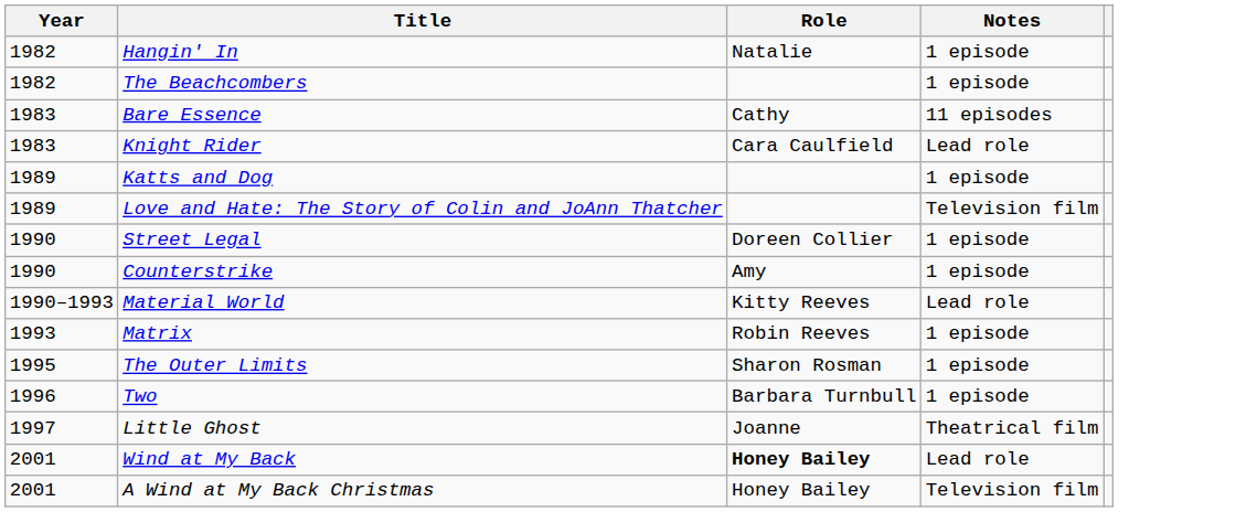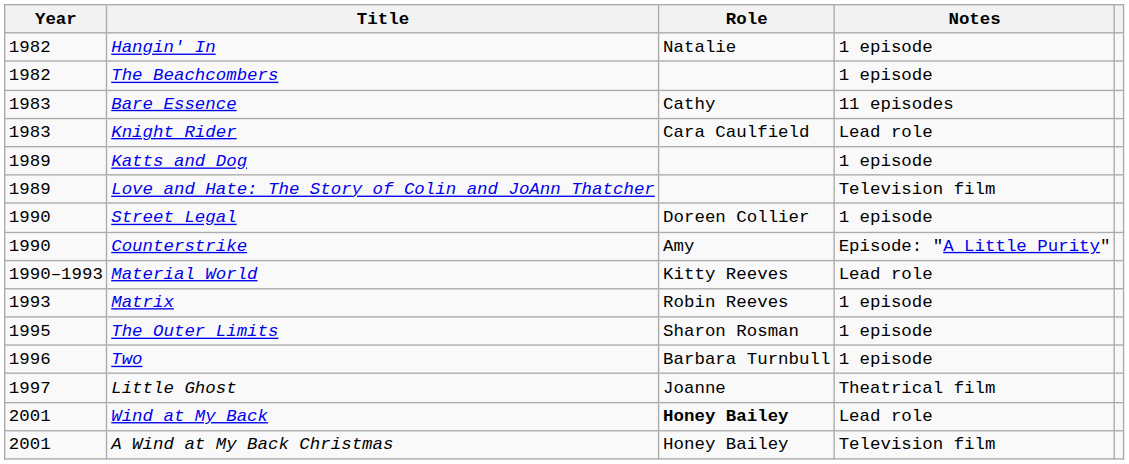Counterstrike | Notes: 1 episode -> Episode: "A Little Purity"
